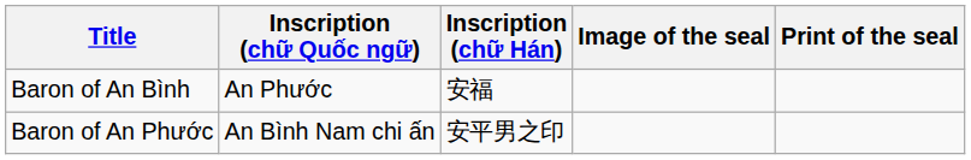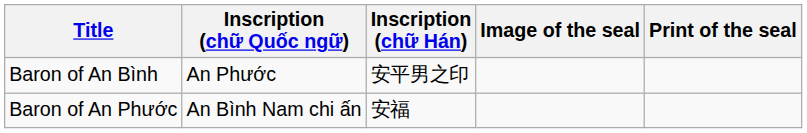Baron of An Bình | Inscription (chữ Hán): 安福 -> 安平男之印
Baron of An Phước | Inscription (chữ Hán): 安平男之印 -> 安福
